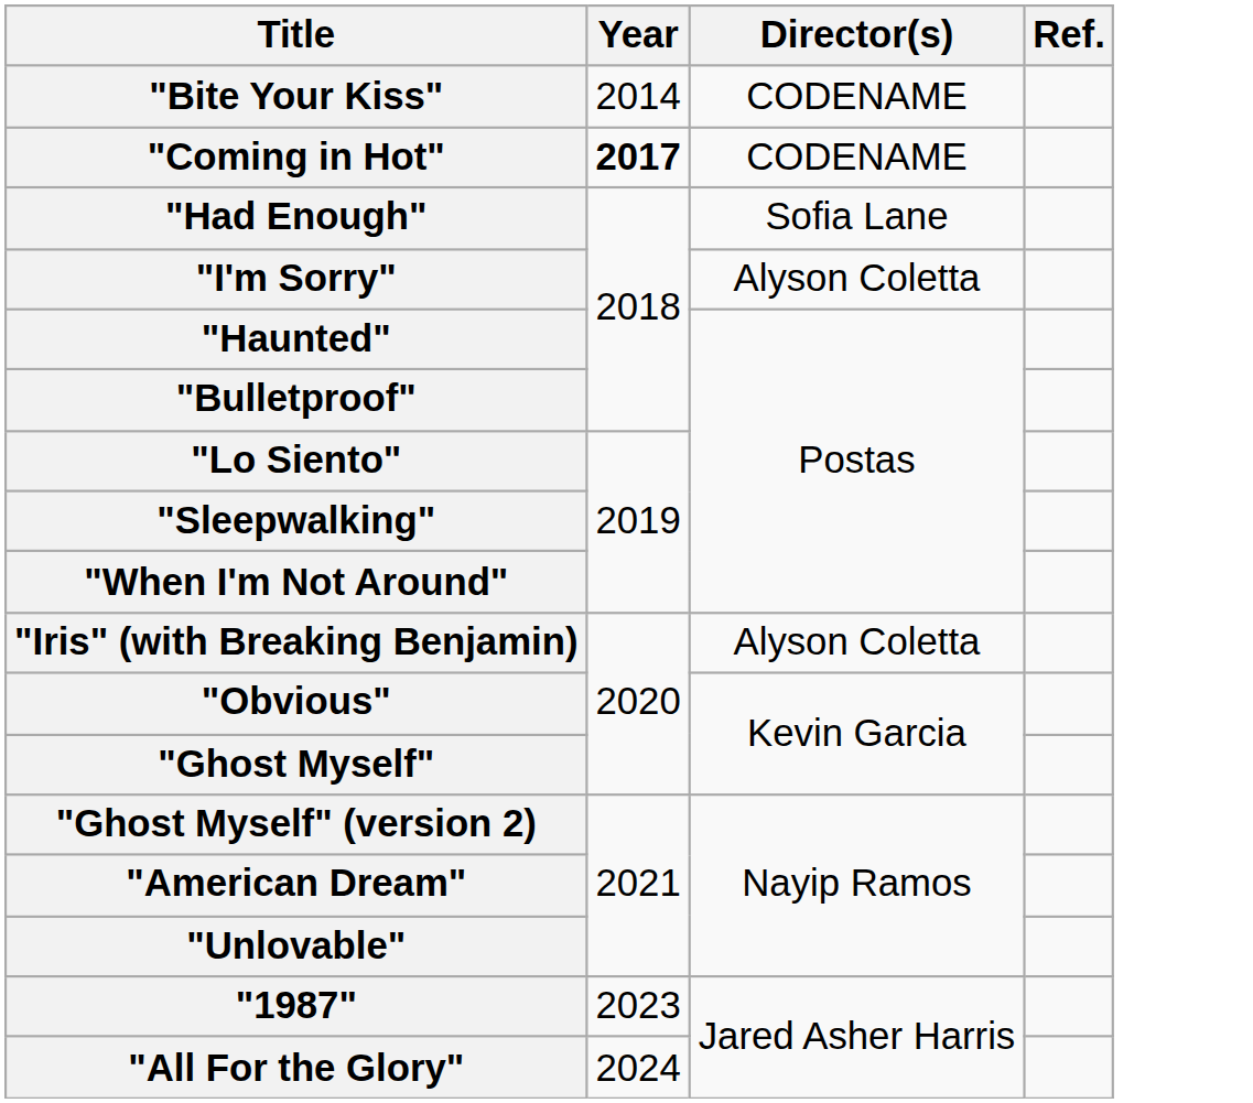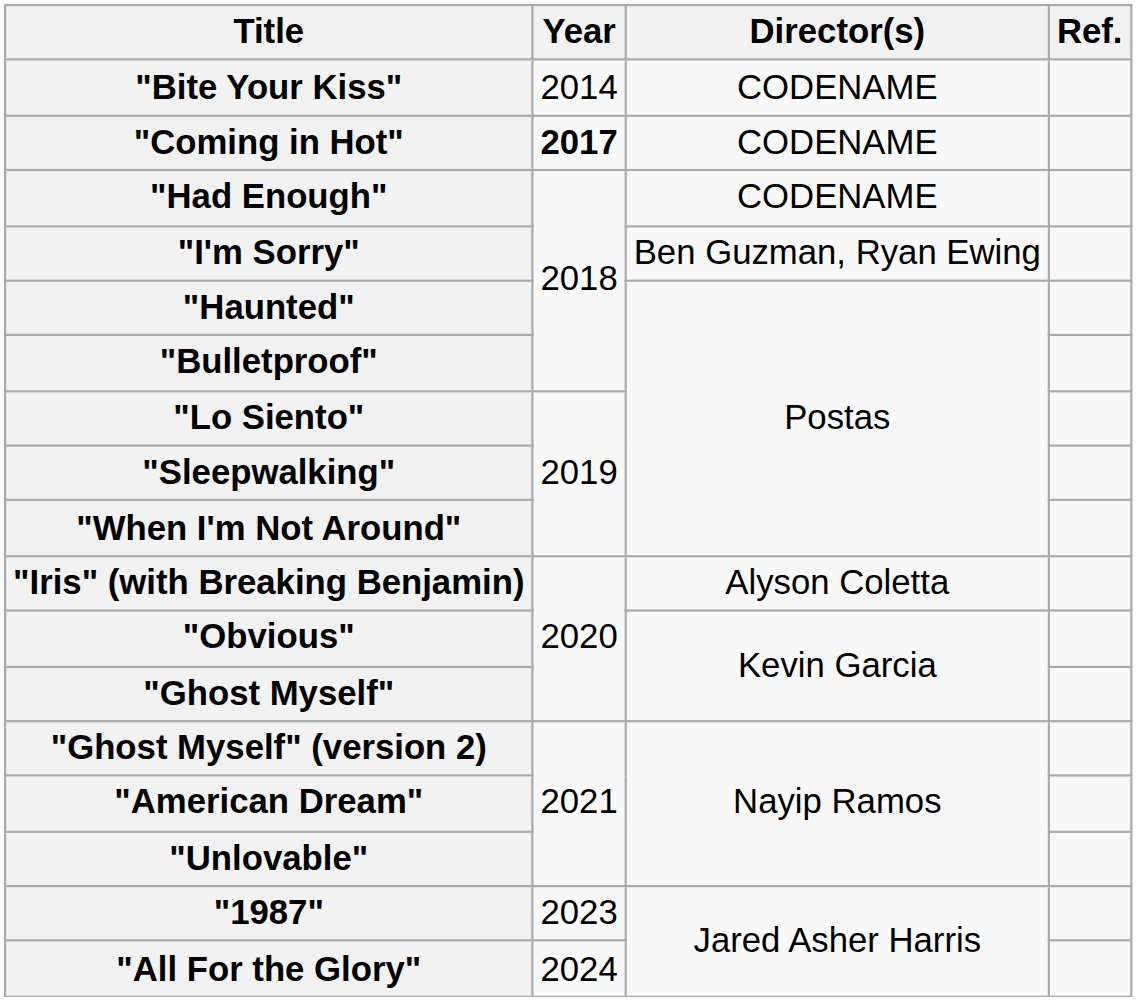"Had Enough" | Director(s): Sofia Lane -> CODENAME
"I'm Sorry" | Director(s): Alyson Coletta -> Ben Guzman, Ryan Ewing
